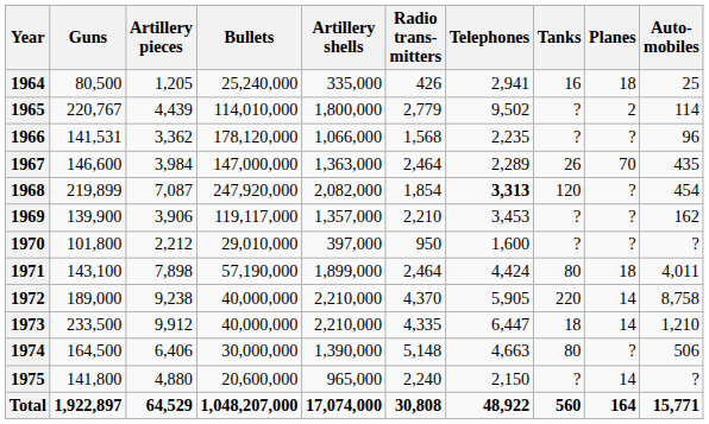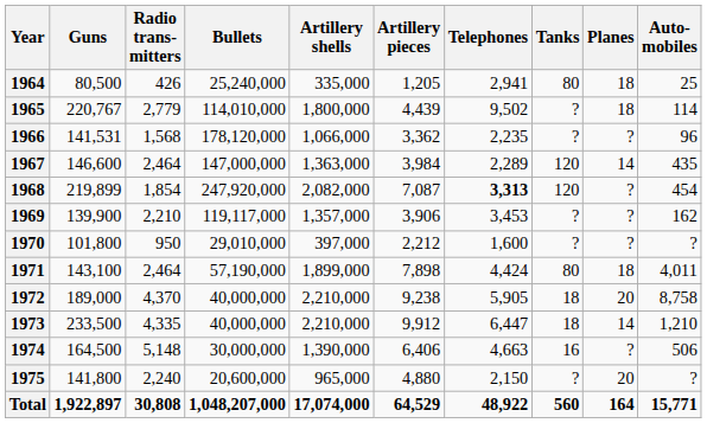columns swapped: Artillery pieces <-> Radio trans- mitters
1964 | Tanks: 16 -> 80
1965 | Planes: 2 -> 18
1967 | Tanks: 26 -> 120
1967 | Planes: 70 -> 14
1972 | Tanks: 220 -> 18
1972 | Planes: 14 -> 20
1974 | Tanks: 80 -> 16
1975 | Planes: 14 -> 20
